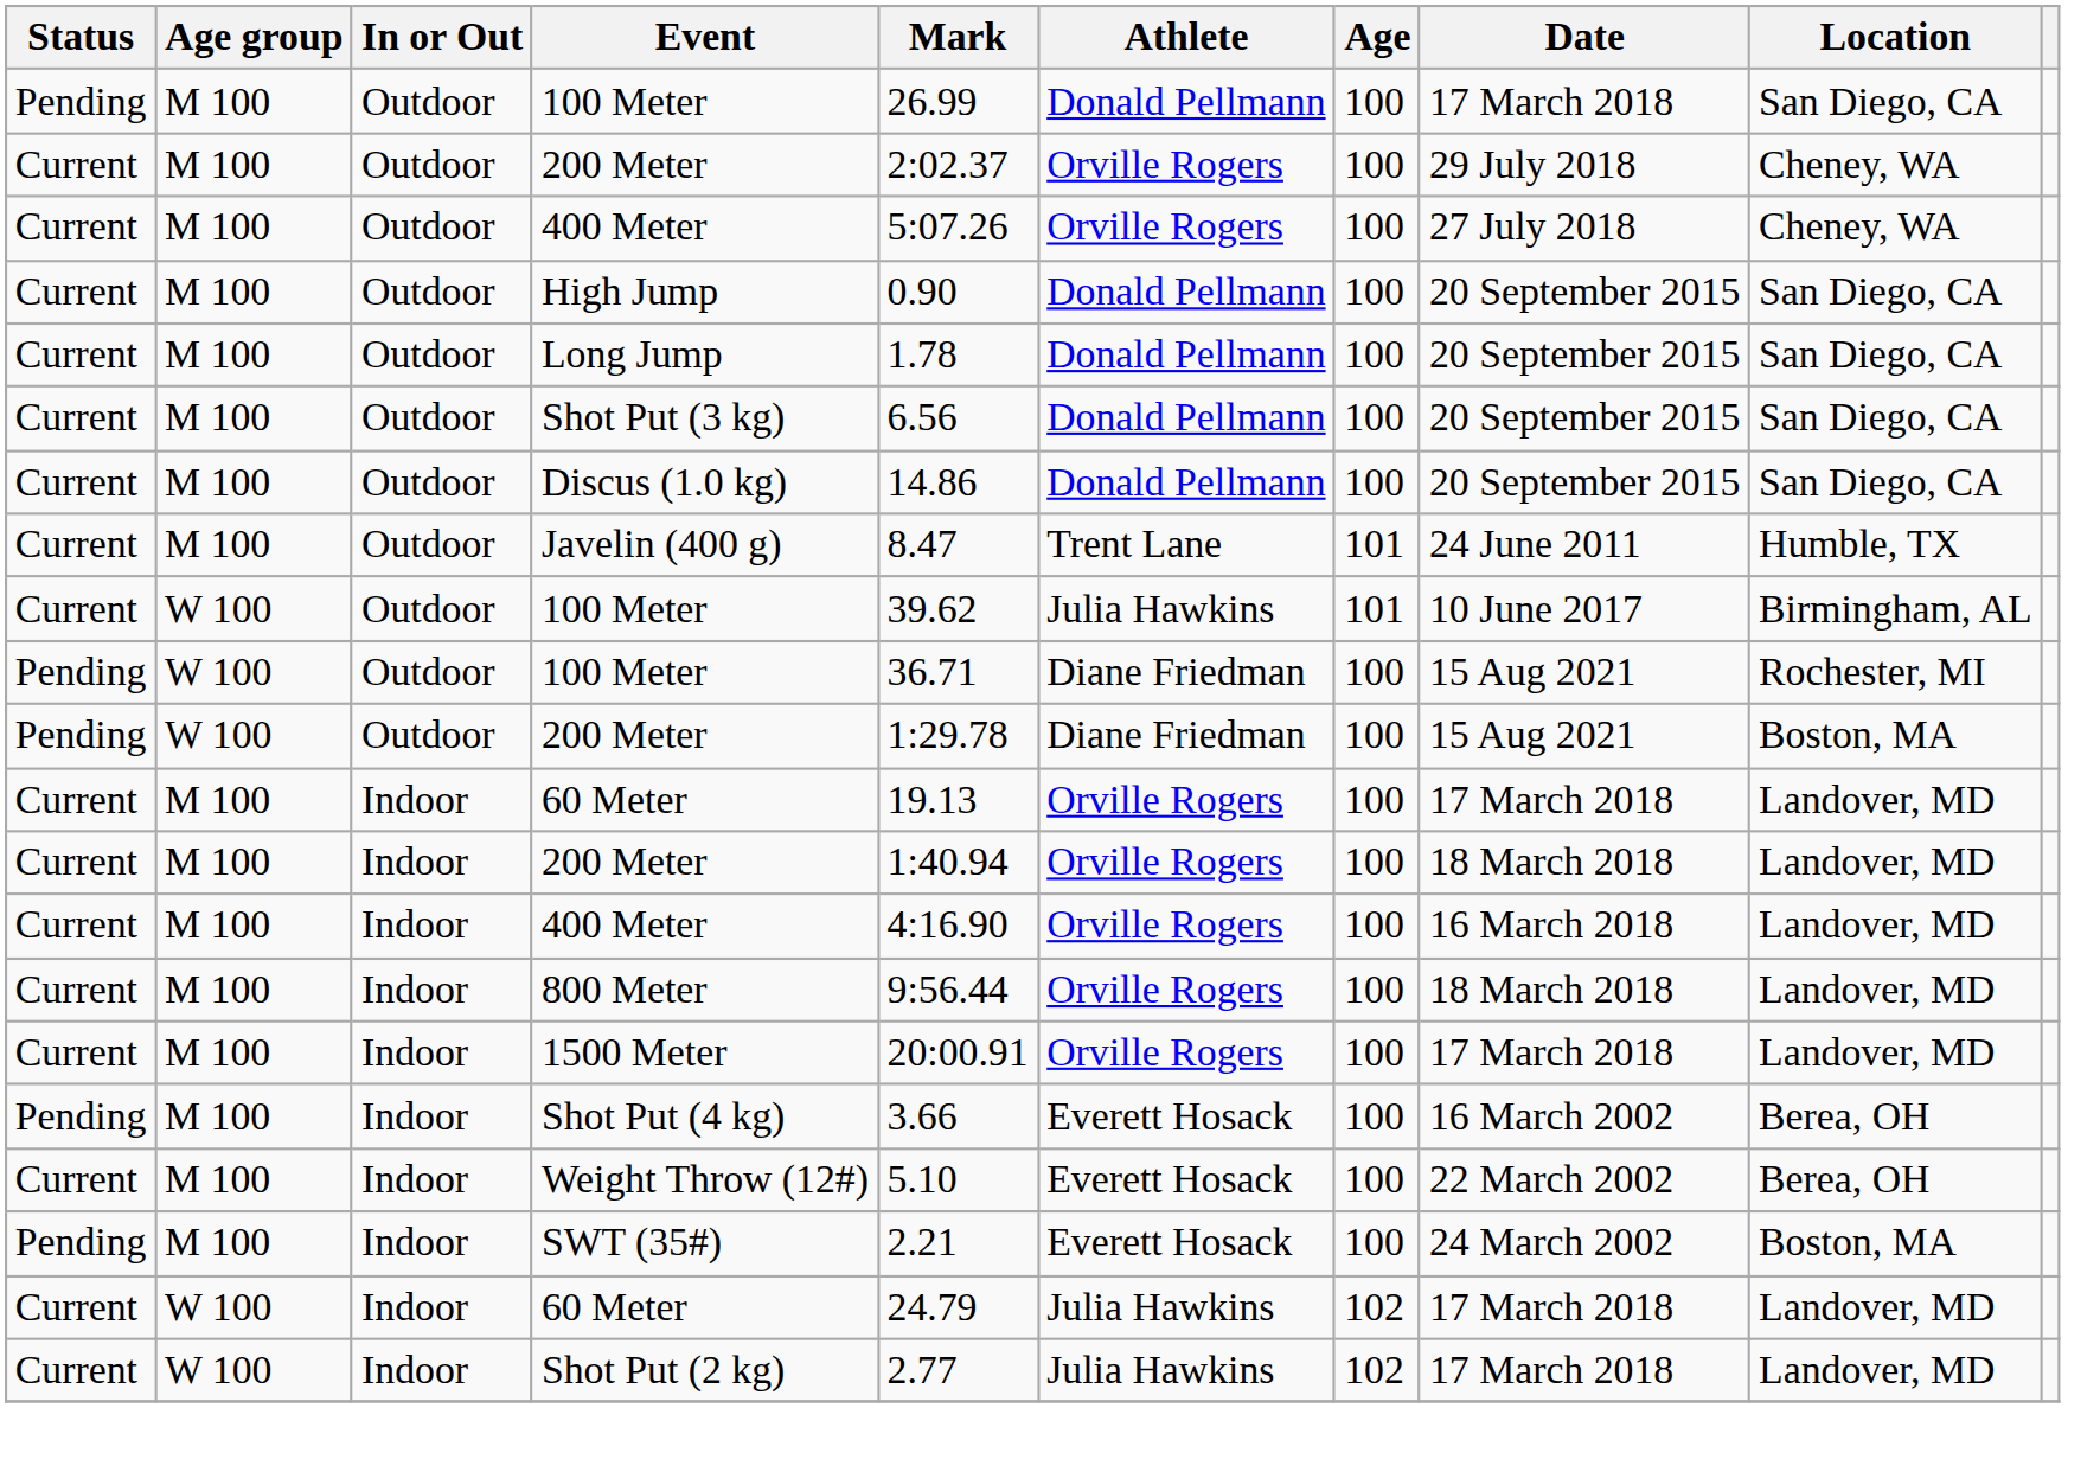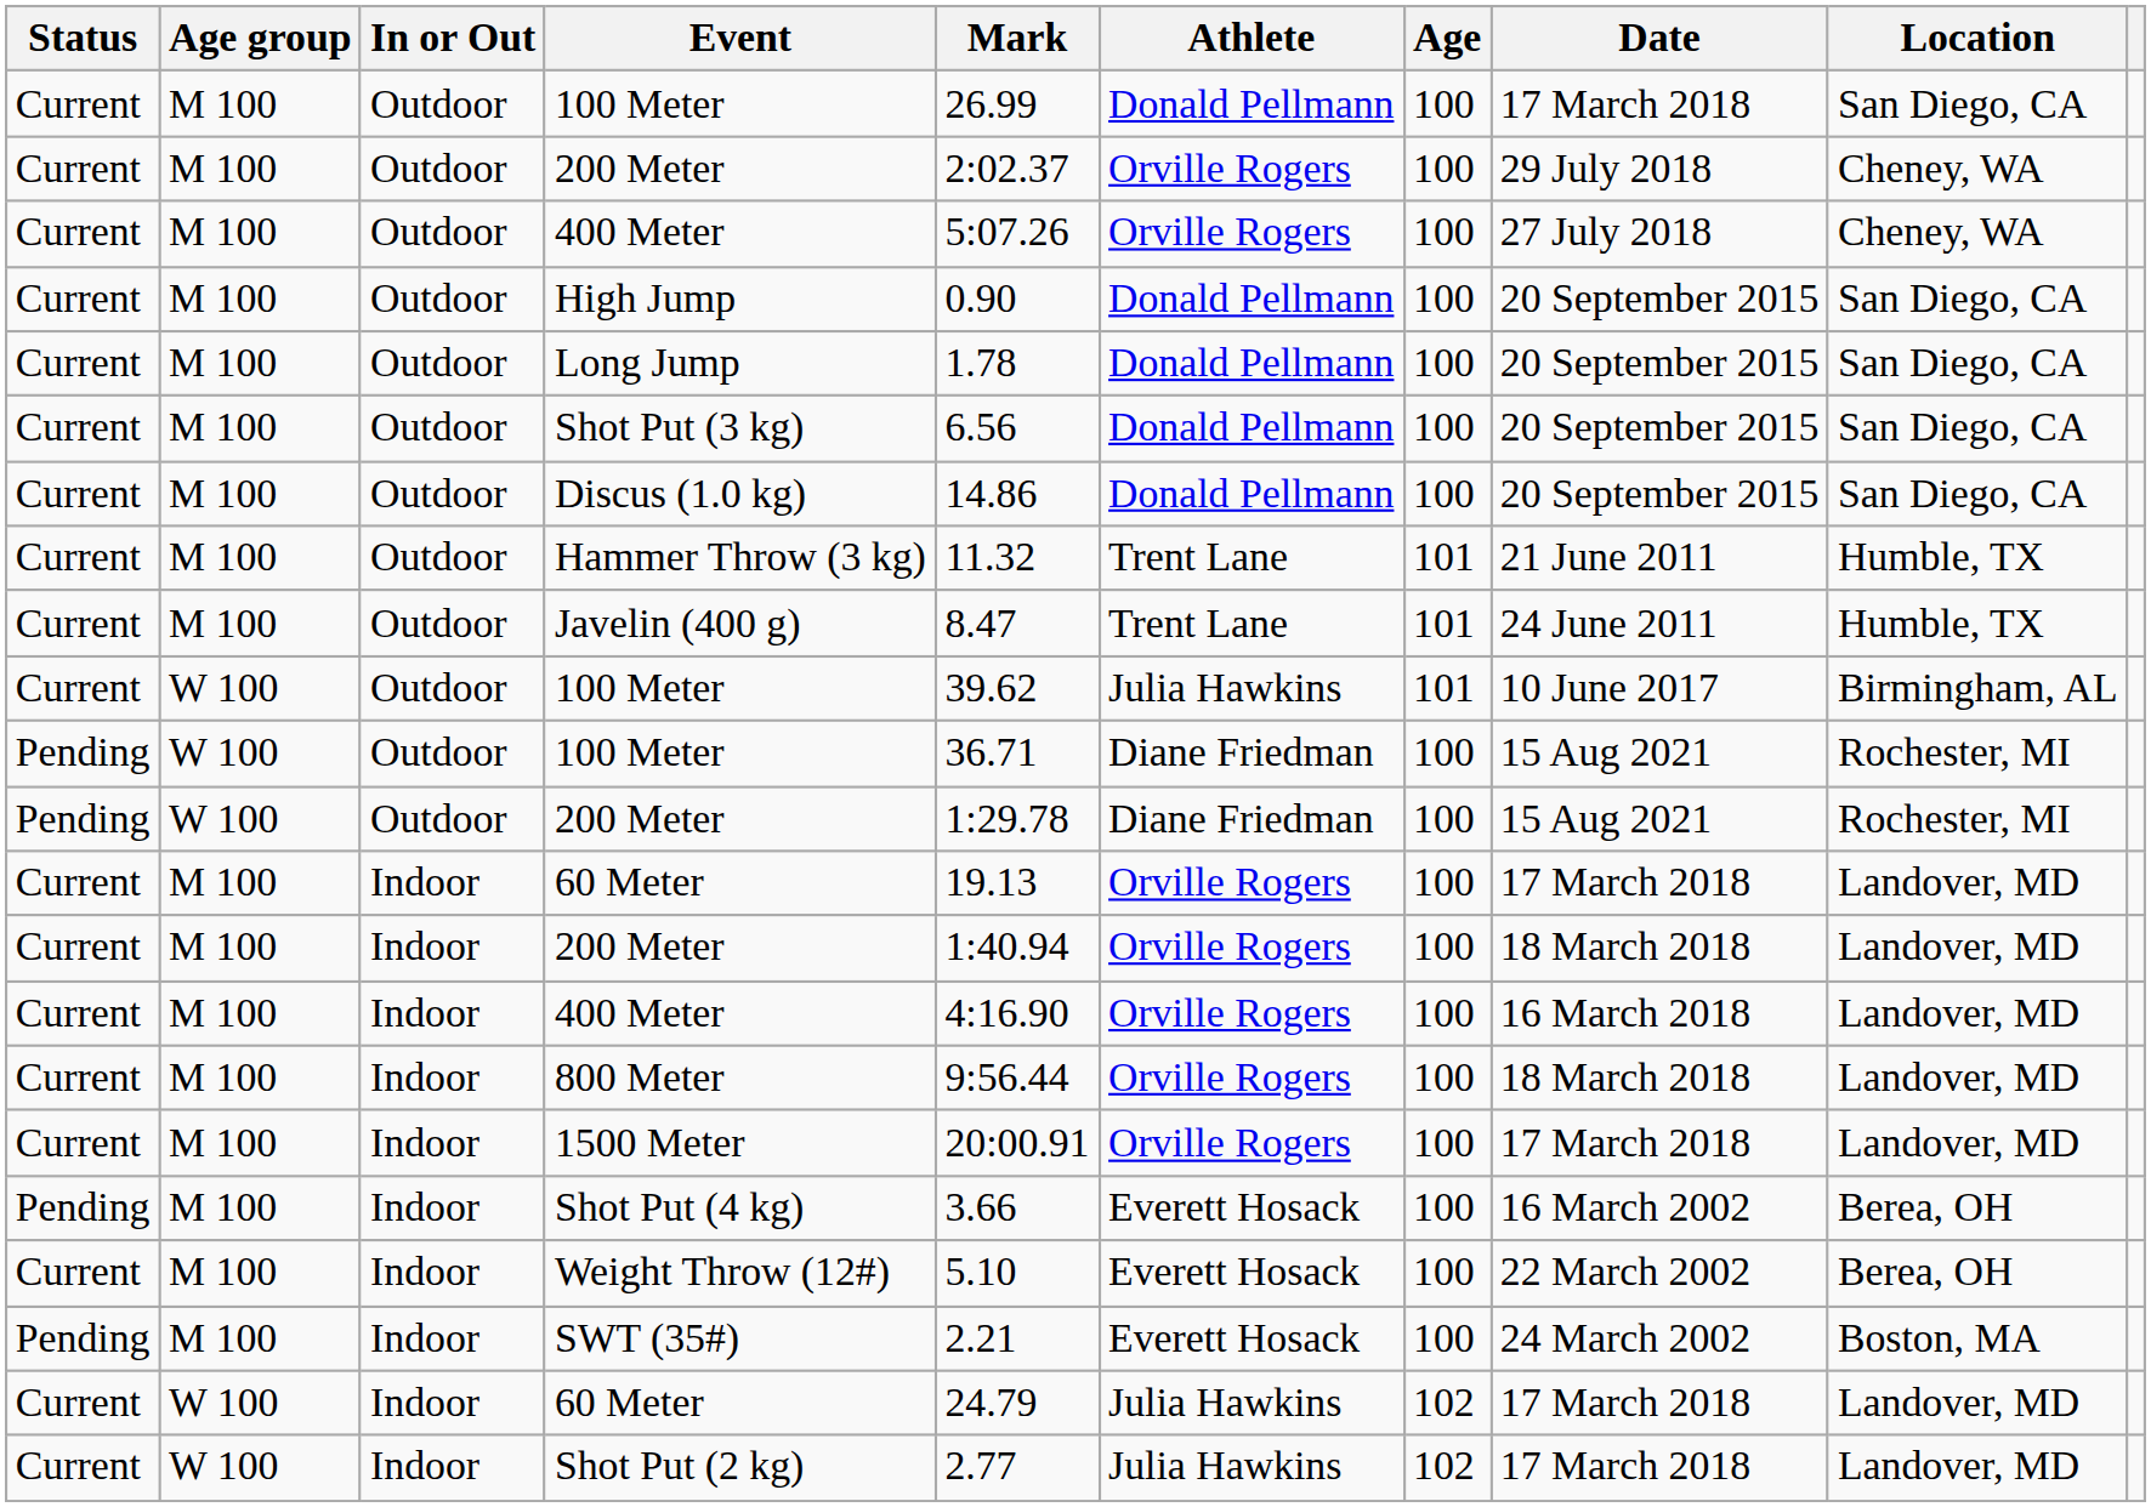M 100 / 100 Meter | Status: Pending -> Current
+ row: Current | M 100 | Outdoor | Hammer Throw (3 kg) | 11.32 | Trent Lane | 101 | 21 June 2011 | Humble, TX
W 100 / 200 Meter | Location: Boston, MA -> Rochester, MI
